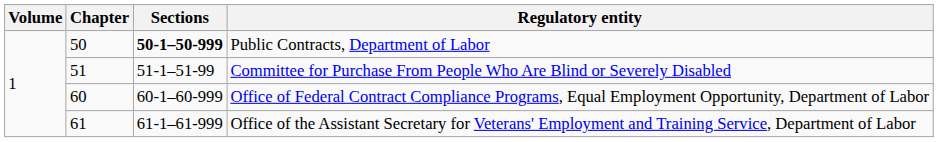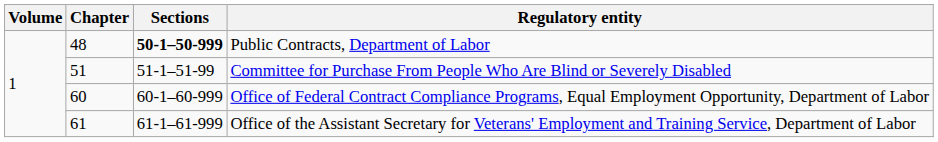Public Contracts, Department of Labor | Chapter: 50 -> 48
